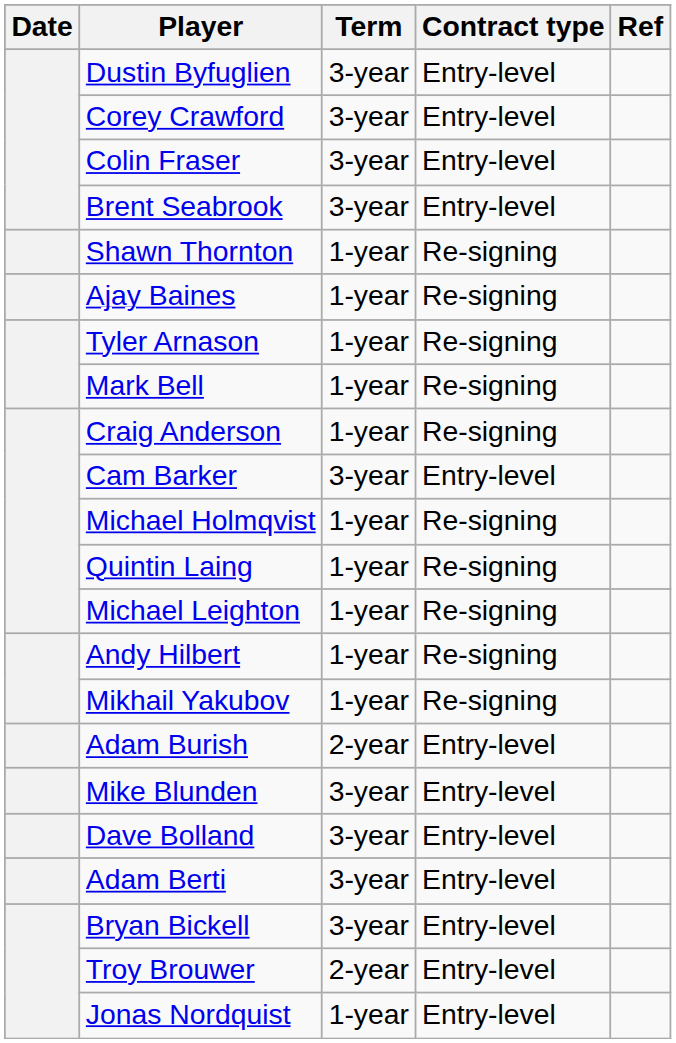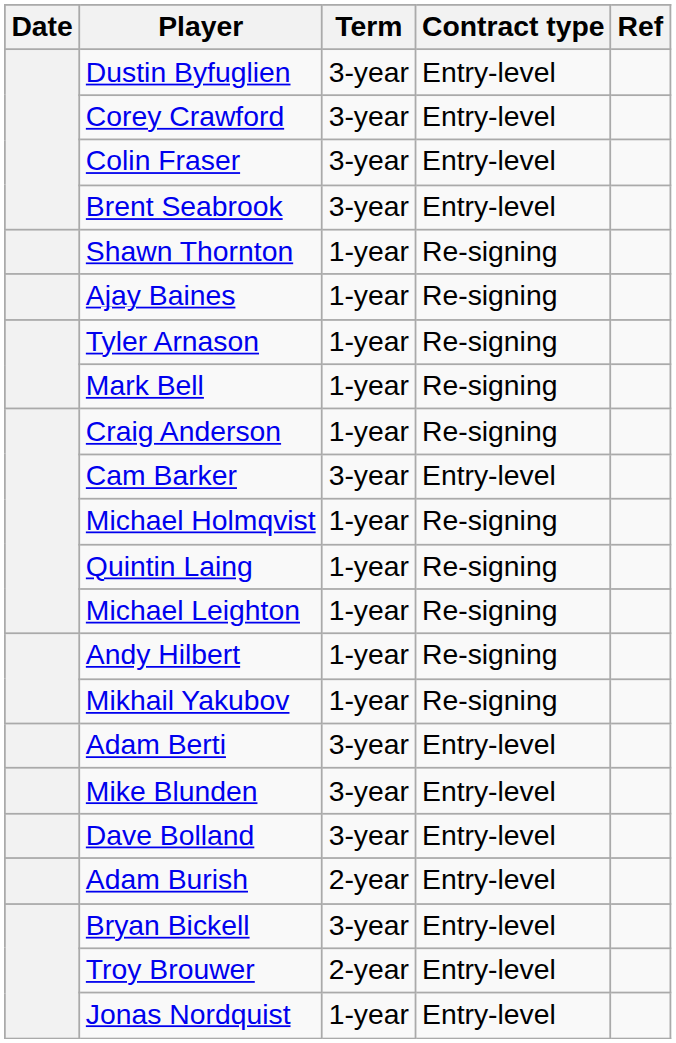rows swapped: Adam Burish <-> Adam Berti
